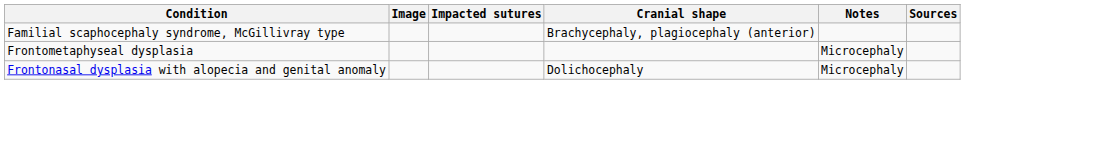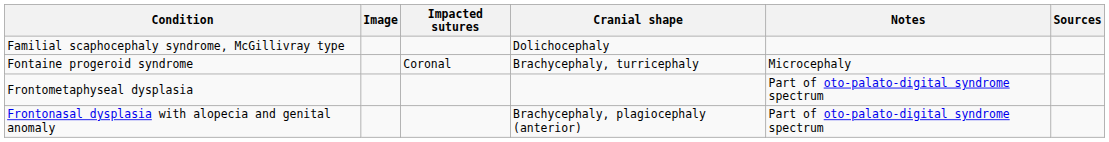Familial scaphocephaly syndrome, McGillivray type | Cranial shape: Brachycephaly, plagiocephaly (anterior) -> Dolichocephaly
+ row: Fontaine progeroid syndrome | Coronal | Brachycephaly, turricephaly | Microcephaly
Frontometaphyseal dysplasia | Notes: Microcephaly -> Part of oto-palato-digital syndrome spectrum
Frontonasal dysplasia with alopecia and genital anomaly | Cranial shape: Dolichocephaly -> Brachycephaly, plagiocephaly (anterior)
Frontonasal dysplasia with alopecia and genital anomaly | Notes: Microcephaly -> Part of oto-palato-digital syndrome spectrum
